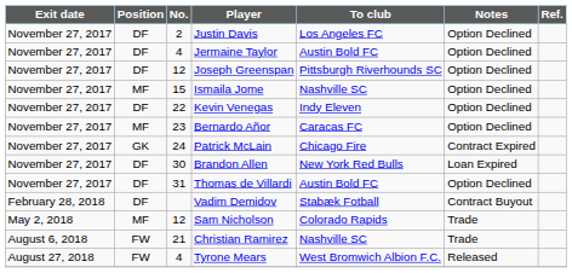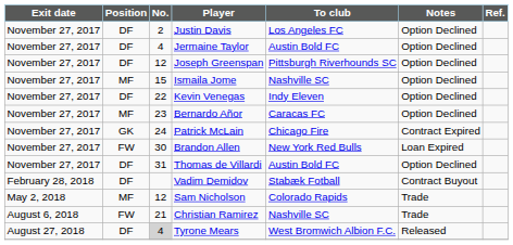Brandon Allen | Position: DF -> FW
Tyrone Mears | Position: FW -> DF
Tyrone Mears | No.: no background -> lightgrey background
